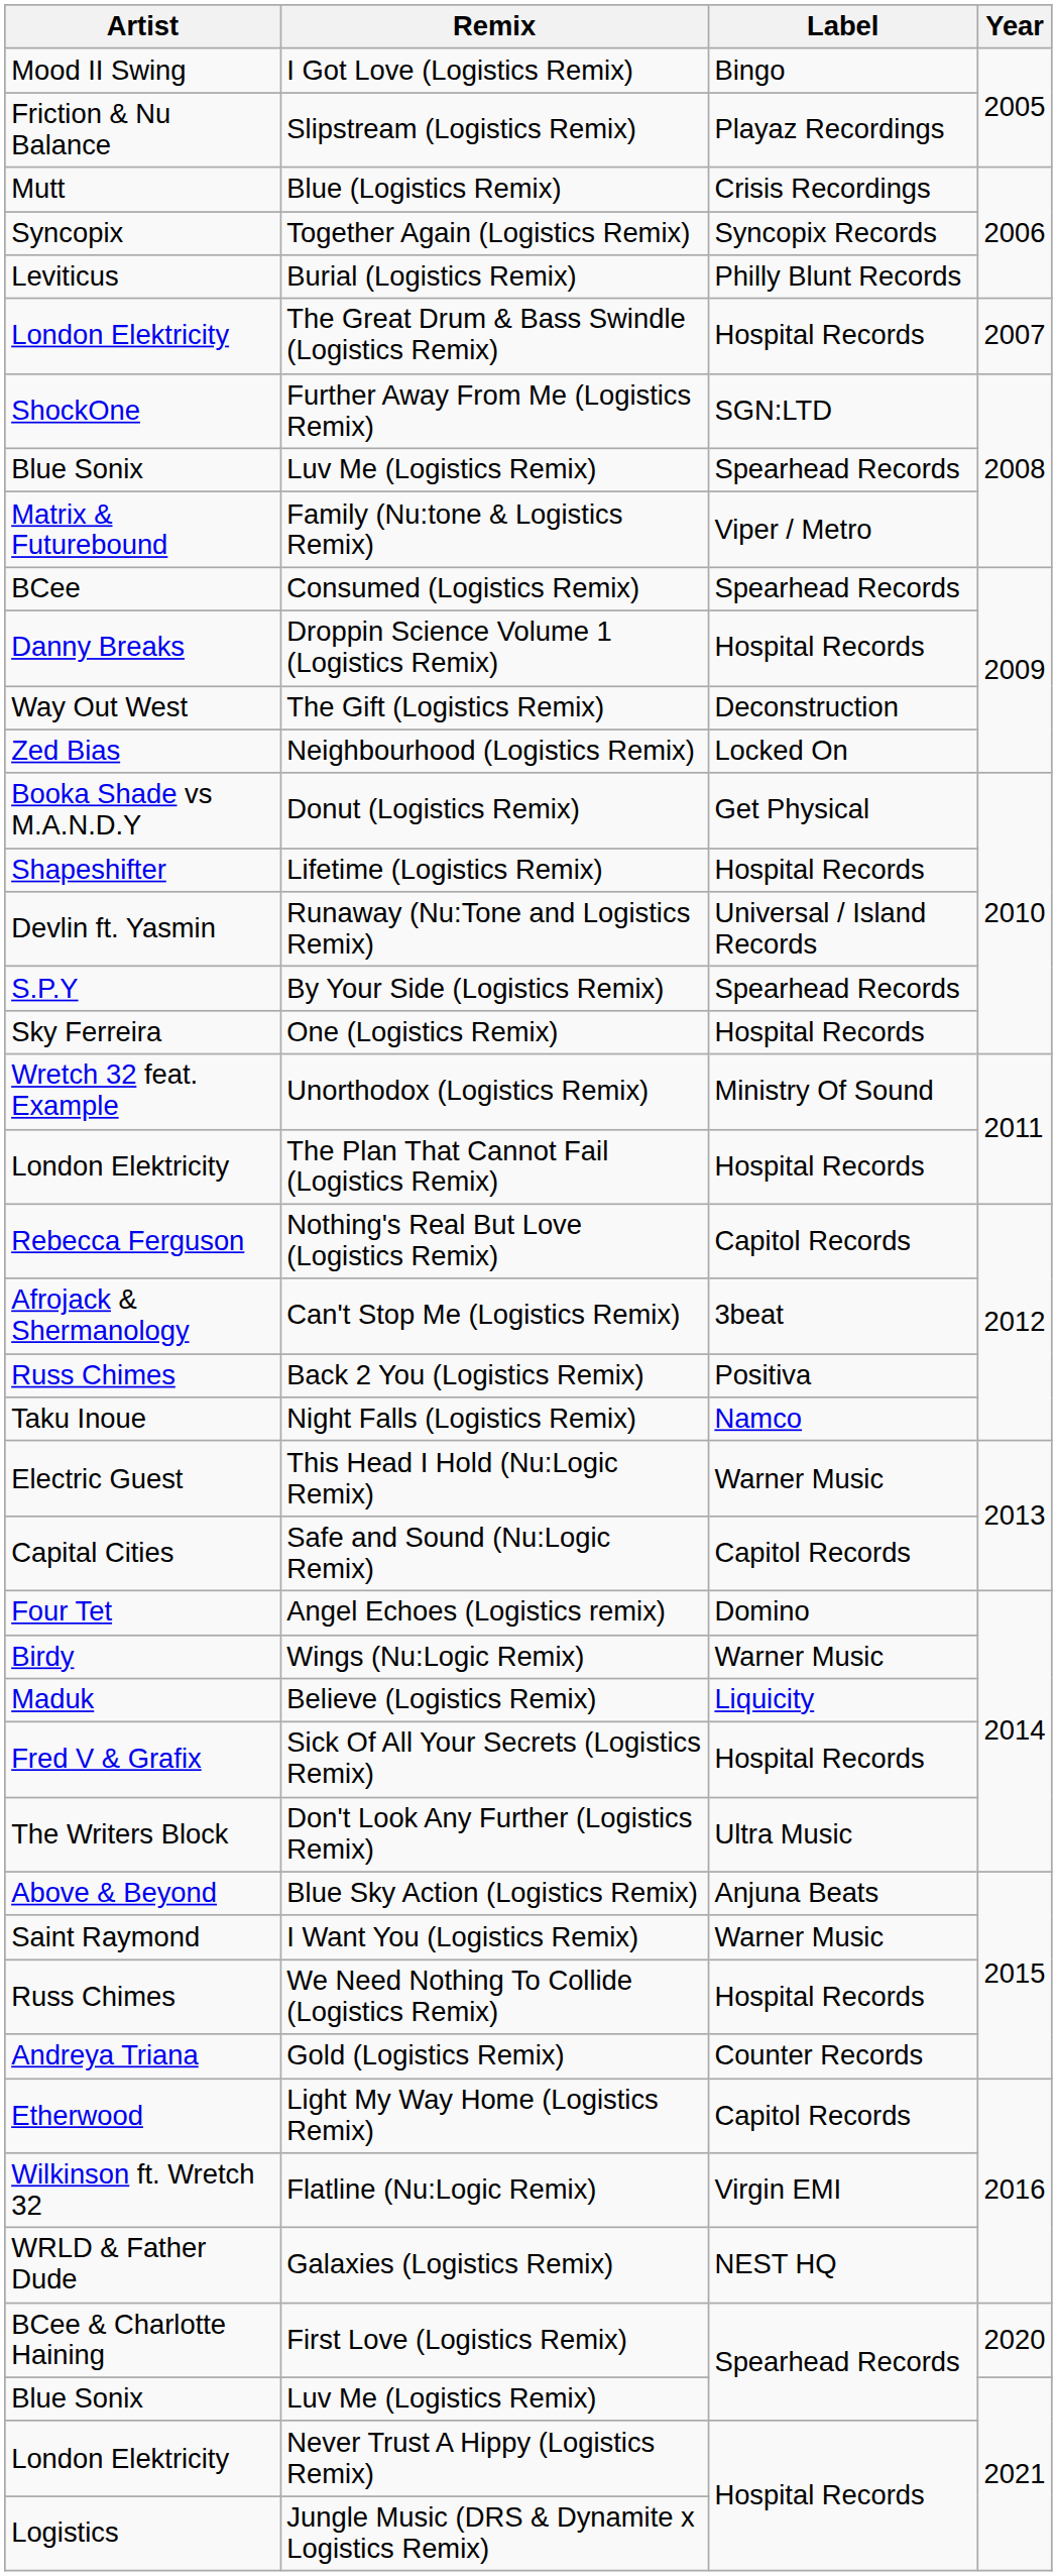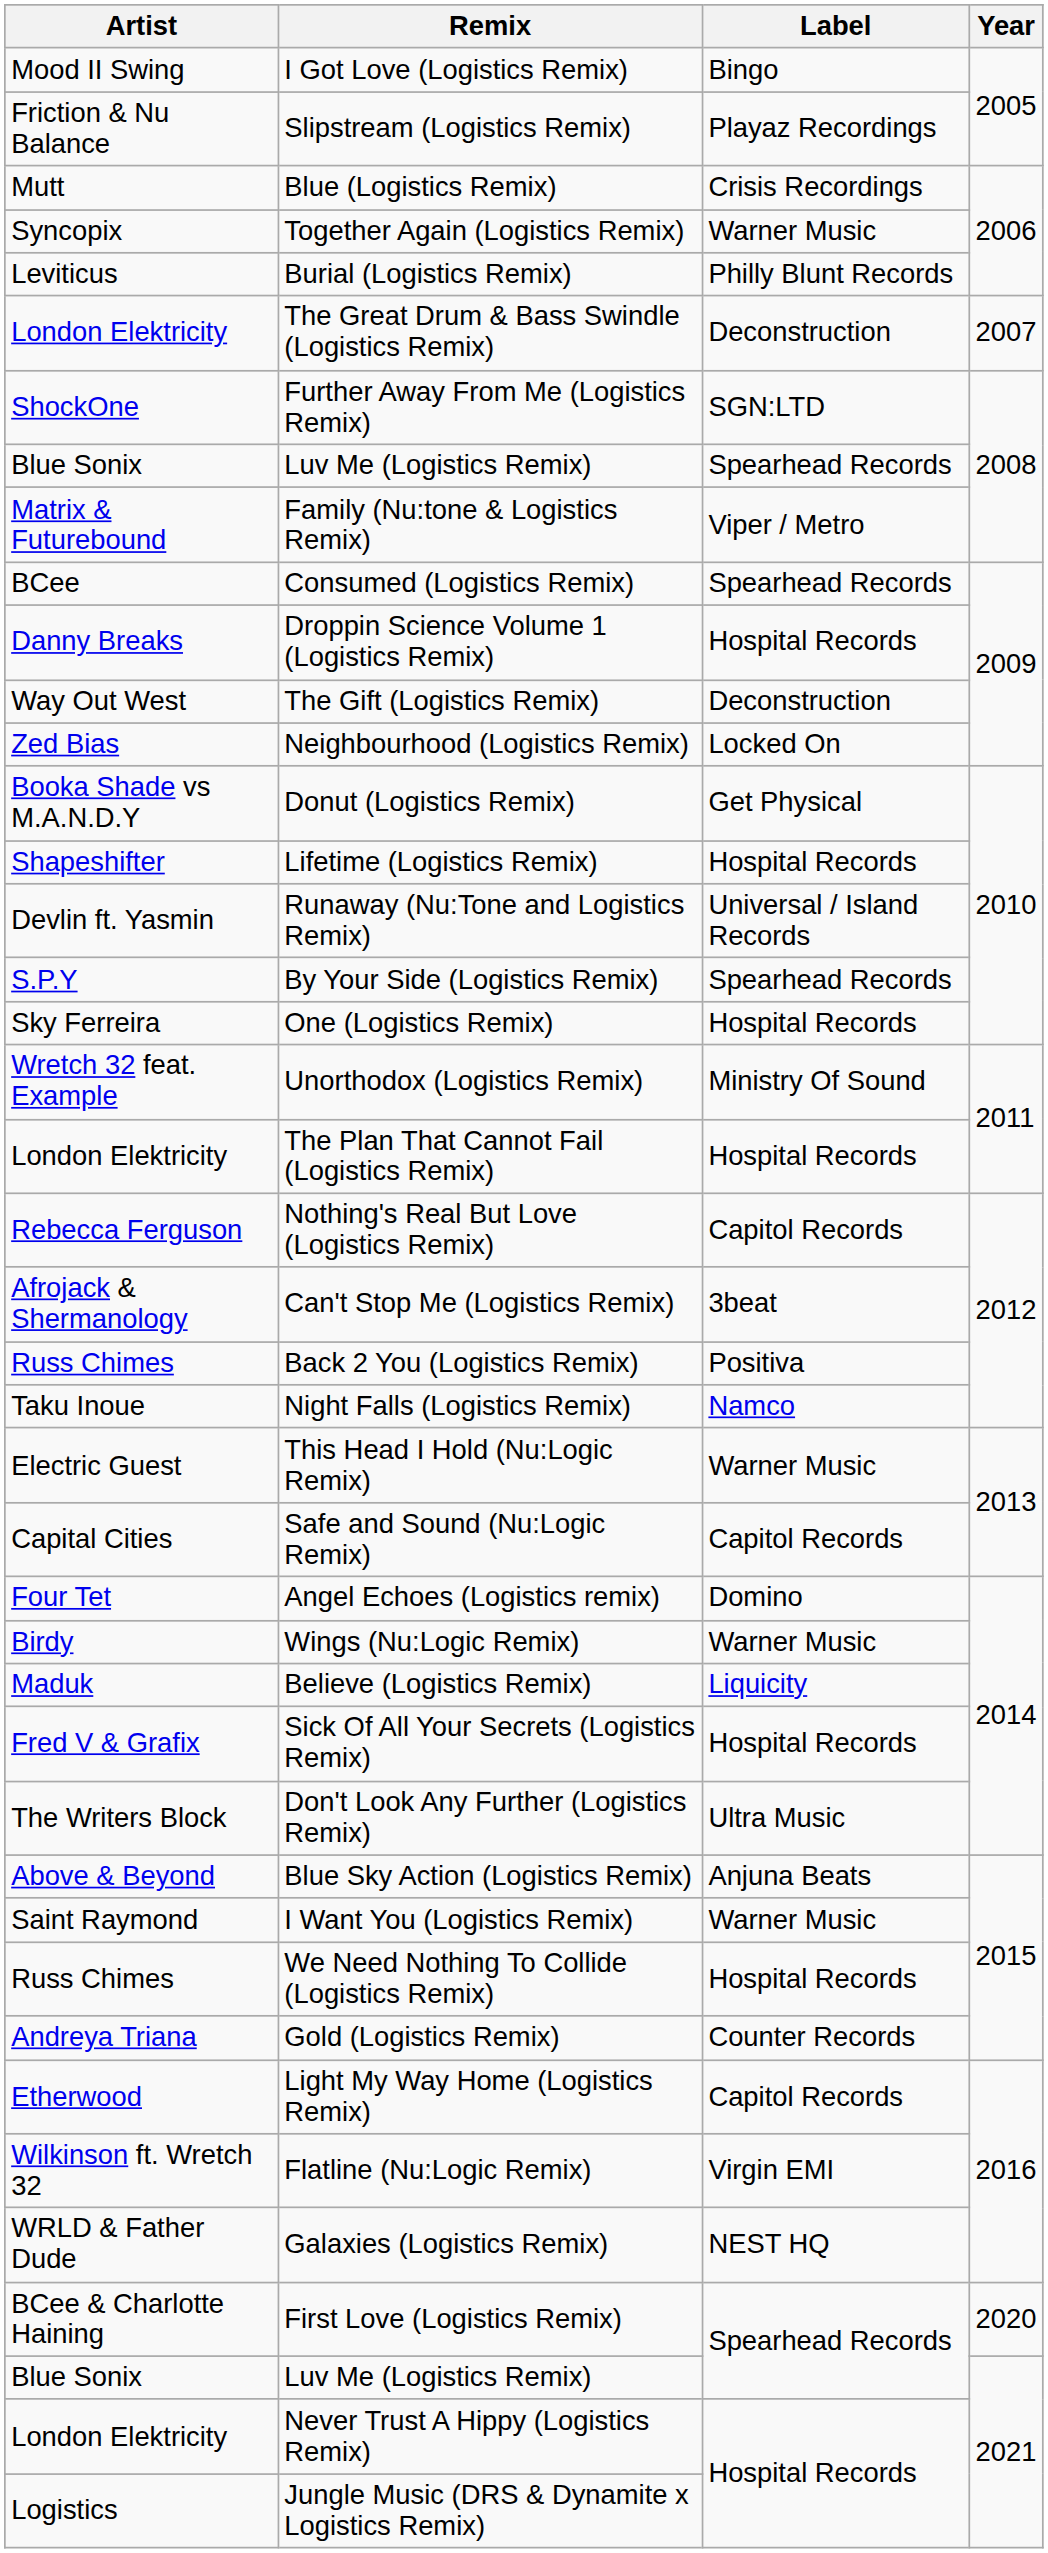Together Again (Logistics Remix) | Label: Syncopix Records -> Warner Music
The Great Drum & Bass Swindle (Logistics Remix) | Label: Hospital Records -> Deconstruction
